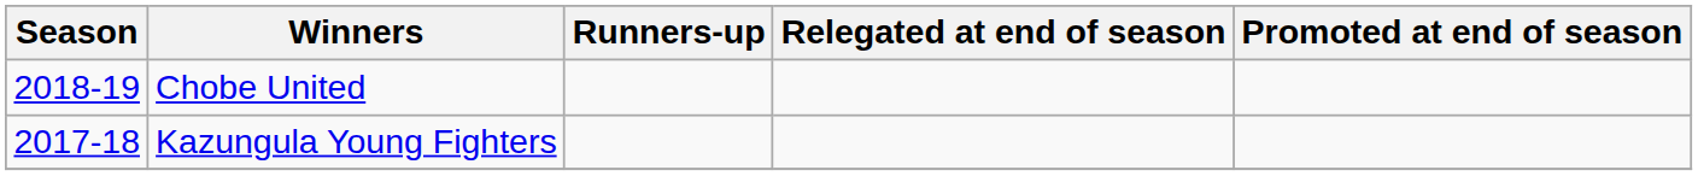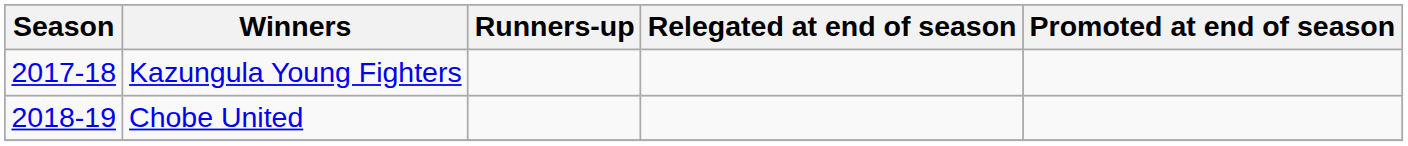rows swapped: Kazungula Young Fighters <-> Chobe United
